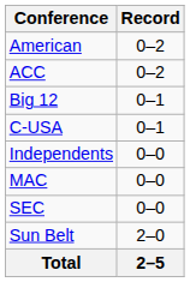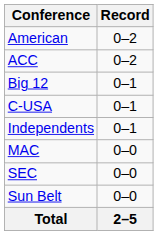Independents | Record: 0–0 -> 0–1
Sun Belt | Record: 2–0 -> 0–0
